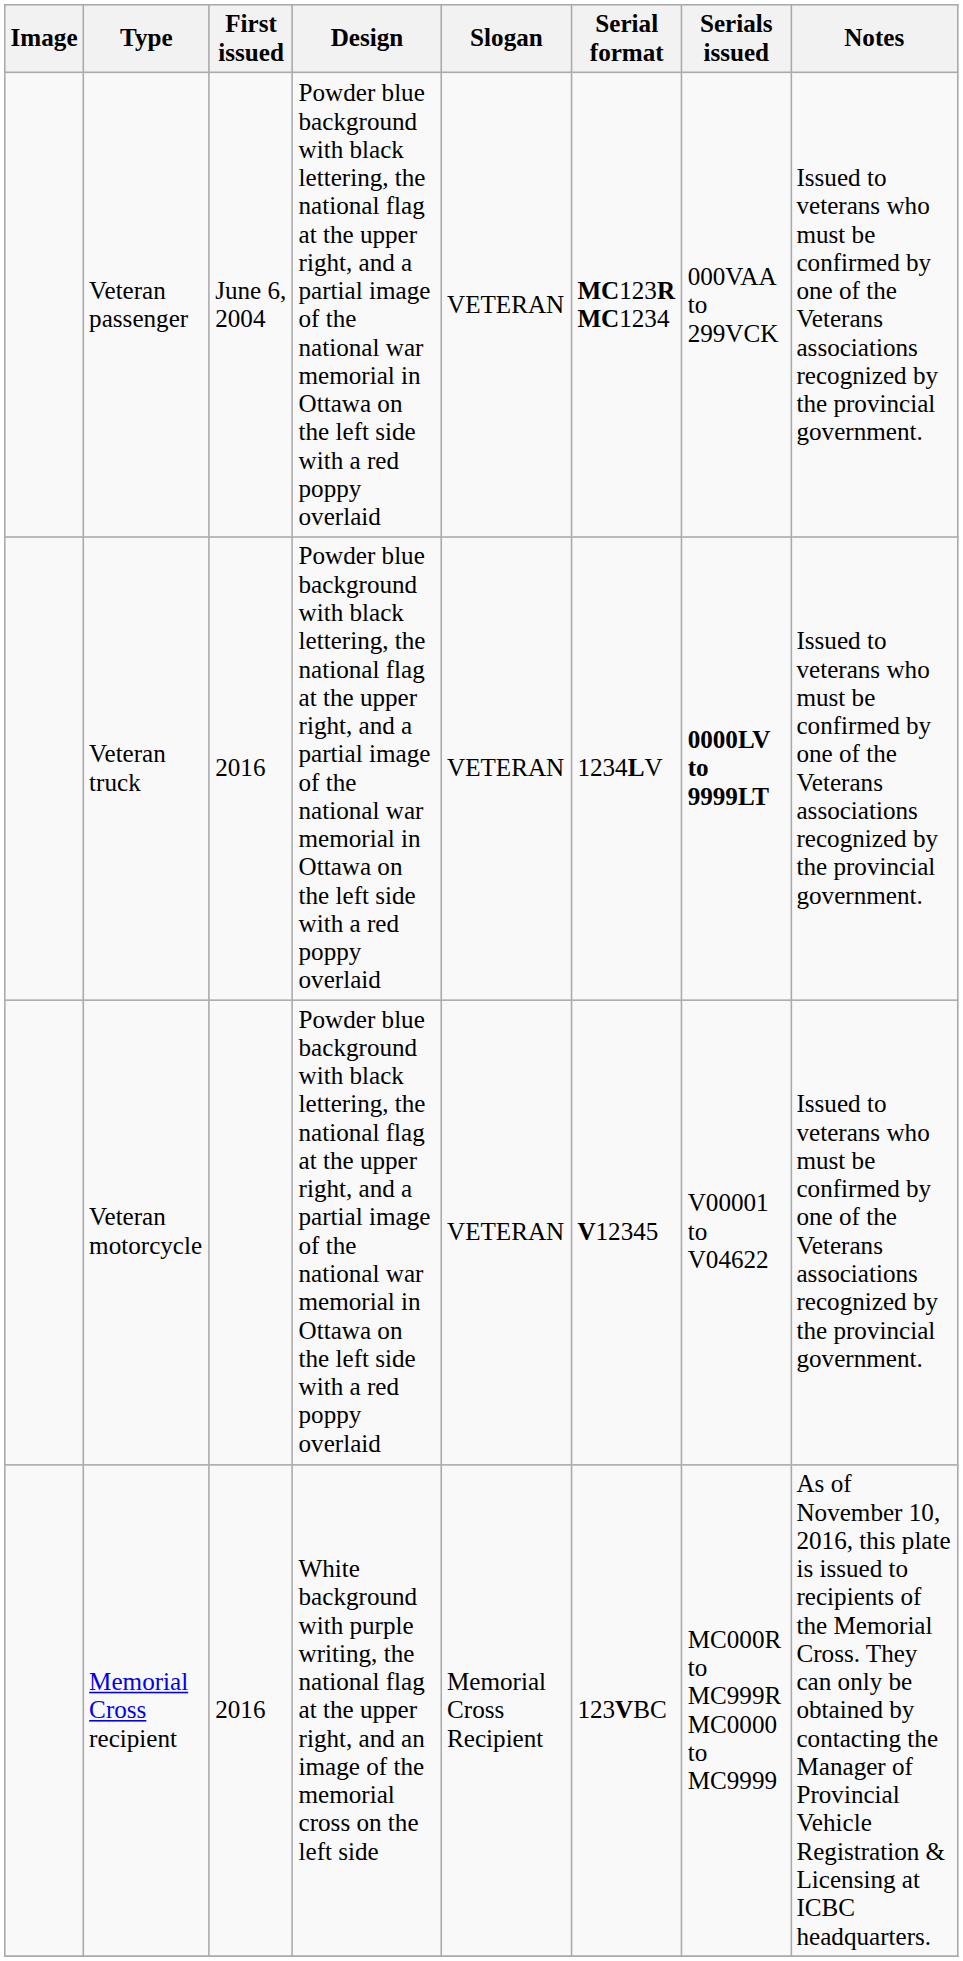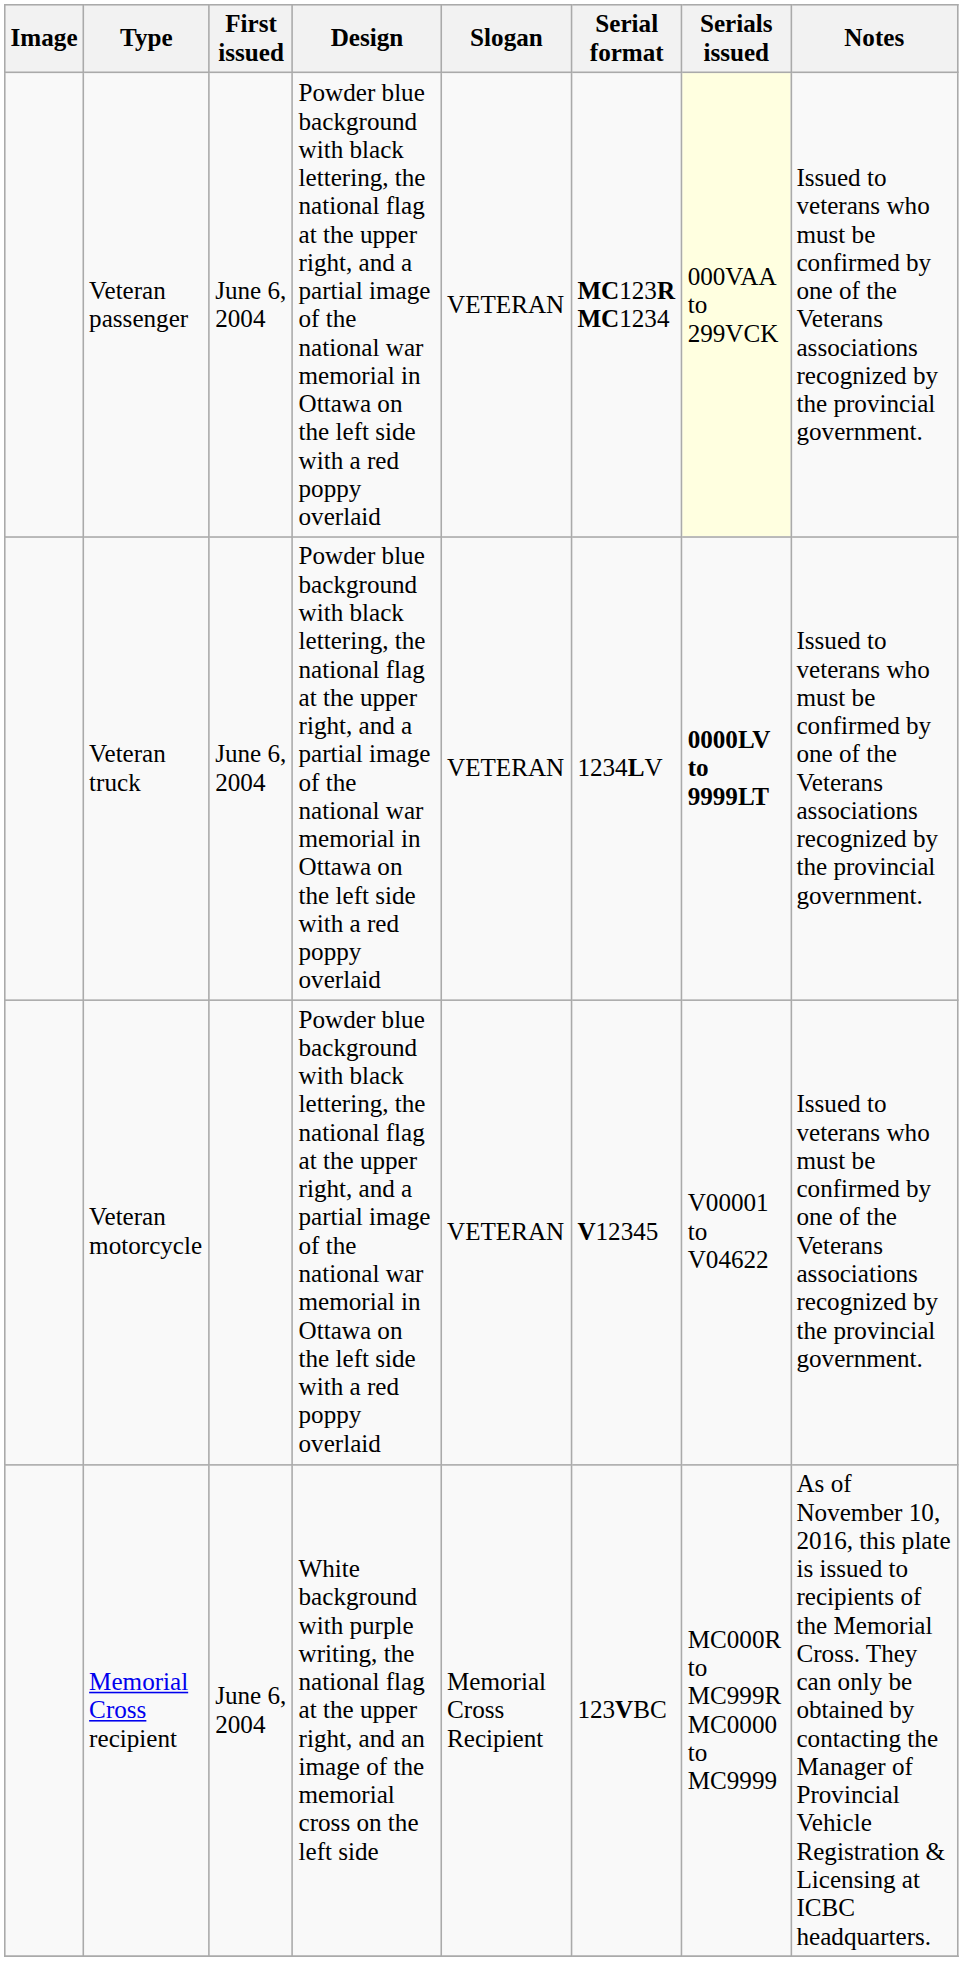Veteran passenger | Serials issued: no background -> lightyellow background
Veteran truck | First issued: 2016 -> June 6, 2004
Memorial Cross recipient | First issued: 2016 -> June 6, 2004
